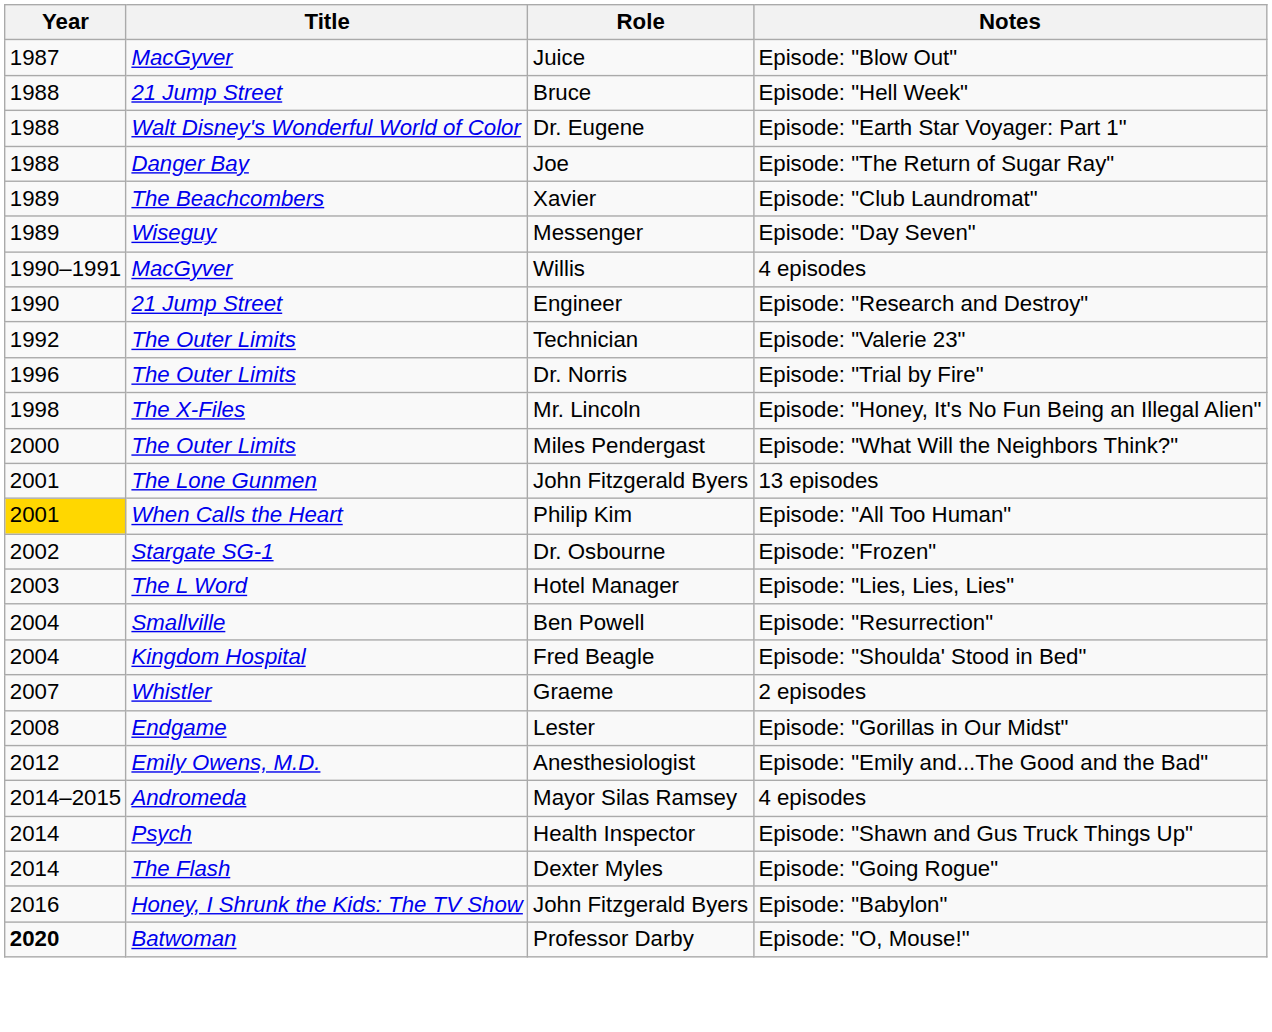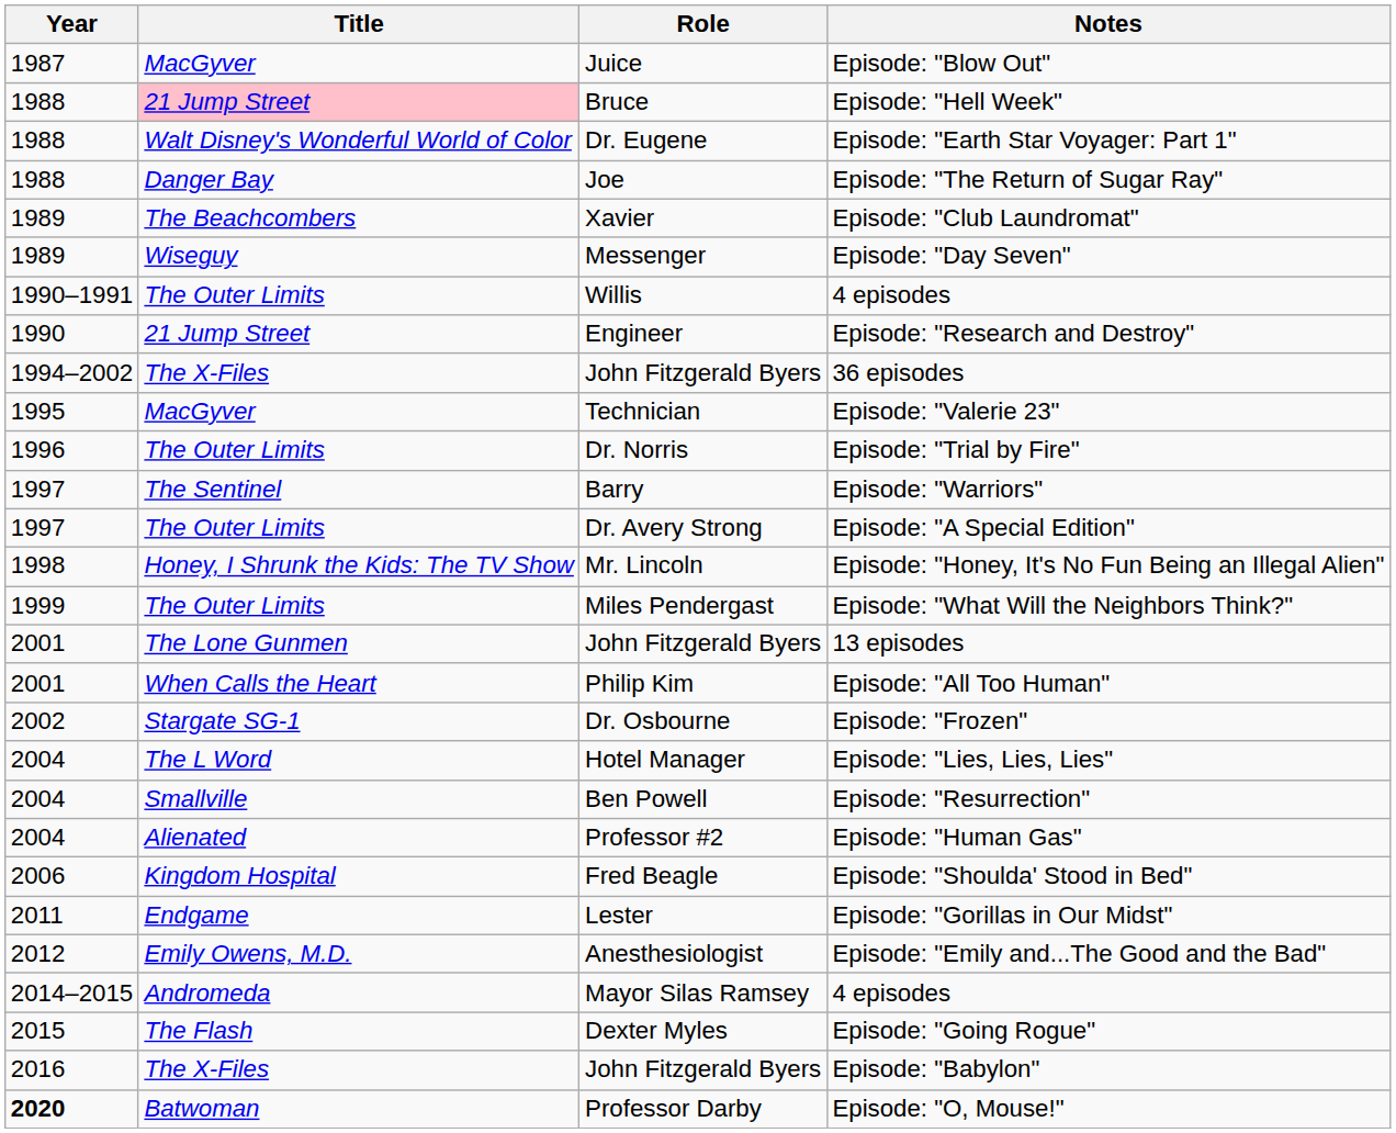Episode: "Hell Week" | Title: no background -> pink background
Willis / 4 episodes | Title: MacGyver -> The Outer Limits
+ row: 1994–2002 | The X-Files | John Fitzgerald Byers | 36 episodes
Episode: "Valerie 23" | Year: 1992 -> 1995
Episode: "Valerie 23" | Title: The Outer Limits -> MacGyver
+ row: 1997 | The Sentinel | Barry | Episode: "Warriors"
+ row: 1997 | The Outer Limits | Dr. Avery Strong | Episode: "A Special Edition"
Episode: "Honey, It's No Fun Being an Illegal Alien" | Title: The X-Files -> Honey, I Shrunk the Kids: The TV Show
Episode: "What Will the Neighbors Think?" | Year: 2000 -> 1999
Episode: "All Too Human" | Year: gold background -> no background
Episode: "Lies, Lies, Lies" | Year: 2003 -> 2004
+ row: 2004 | Alienated | Professor #2 | Episode: "Human Gas"
Episode: "Shoulda' Stood in Bed" | Year: 2004 -> 2006
- row: 2007 | Whistler | Graeme | 2 episodes
Episode: "Gorillas in Our Midst" | Year: 2008 -> 2011
- row: 2014 | Psych | Health Inspector | Episode: "Shawn and Gus Truck Things Up"
Episode: "Going Rogue" | Year: 2014 -> 2015
Episode: "Babylon" | Title: Honey, I Shrunk the Kids: The TV Show -> The X-Files
